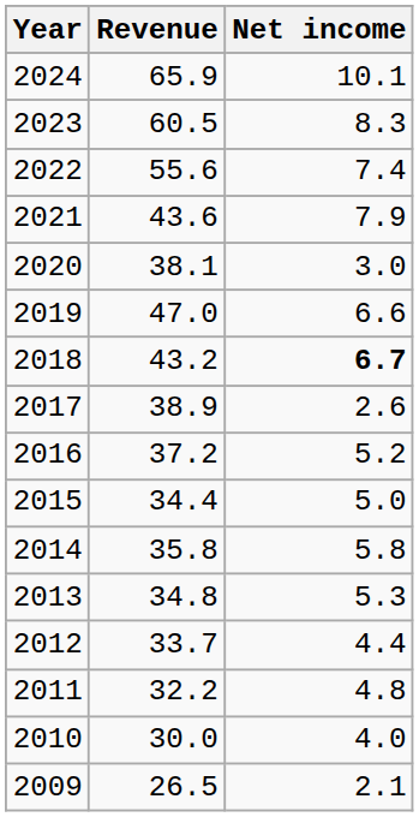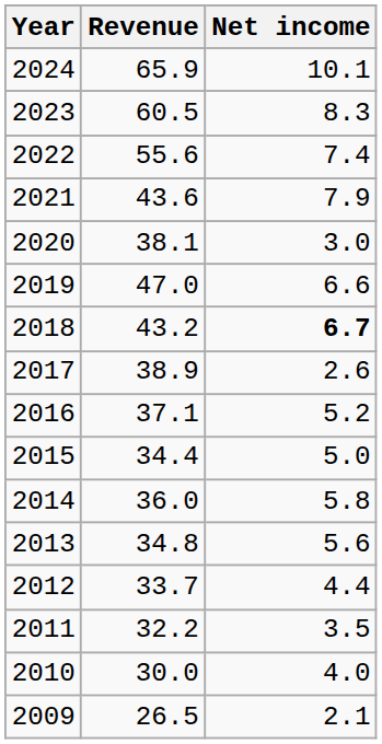2016 | Revenue: 37.2 -> 37.1
2014 | Revenue: 35.8 -> 36.0
2013 | Net income: 5.3 -> 5.6
2011 | Net income: 4.8 -> 3.5
